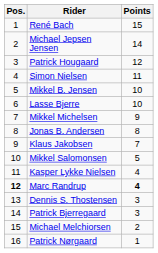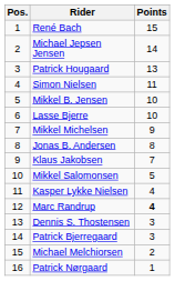Patrick Hougaard | Points: 12 -> 13
Marc Randrup | Pos.: bold -> normal
